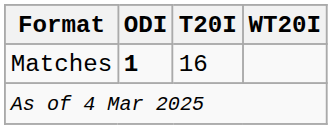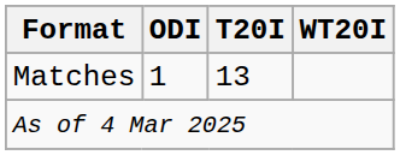Matches | ODI: bold -> normal
Matches | T20I: 16 -> 13
